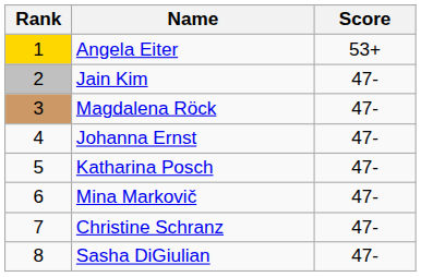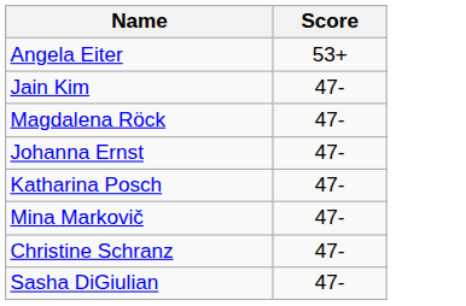- column: Rank | 1 | 2 | 3 | 4 | 5 | 6 | 7 | 8
